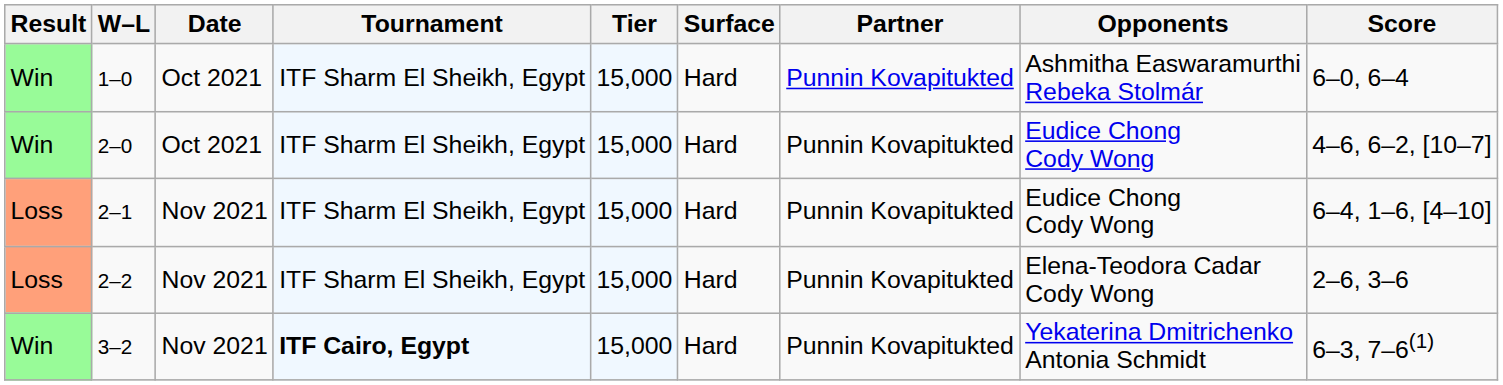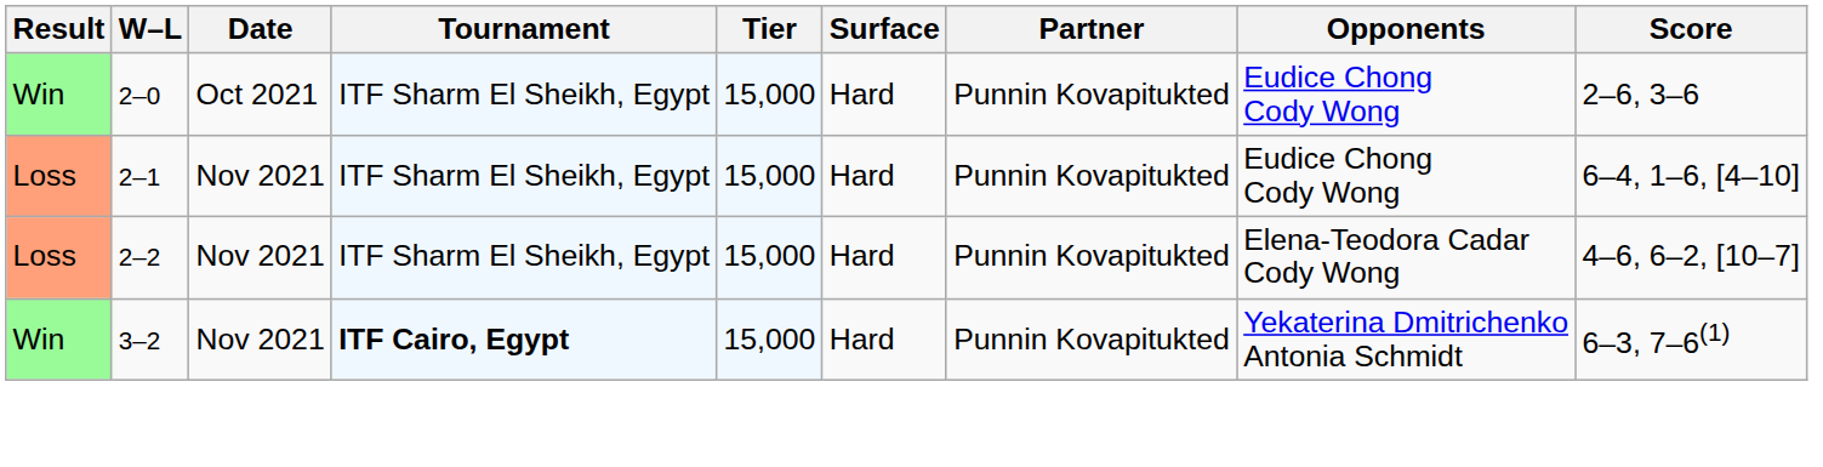- row: Win | 1–0 | Oct 2021 | ITF Sharm El Sheikh, Egypt | 15,000 | Hard | Punnin Kovapitukted | Ashmitha Easwaramurthi Rebeka Stolmár | 6–0, 6–4
2–0 | Score: 4–6, 6–2, [10–7] -> 2–6, 3–6
2–2 | Score: 2–6, 3–6 -> 4–6, 6–2, [10–7]
